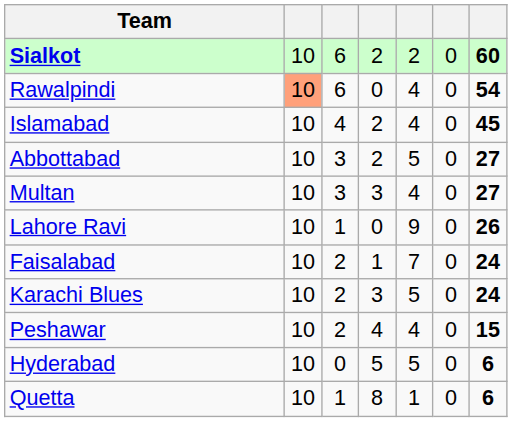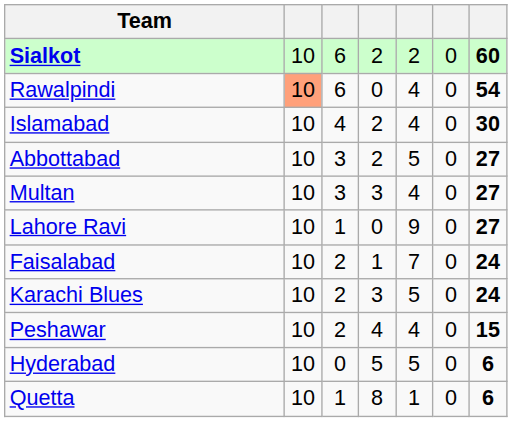Islamabad | column 7: 45 -> 30
Lahore Ravi | column 7: 26 -> 27
